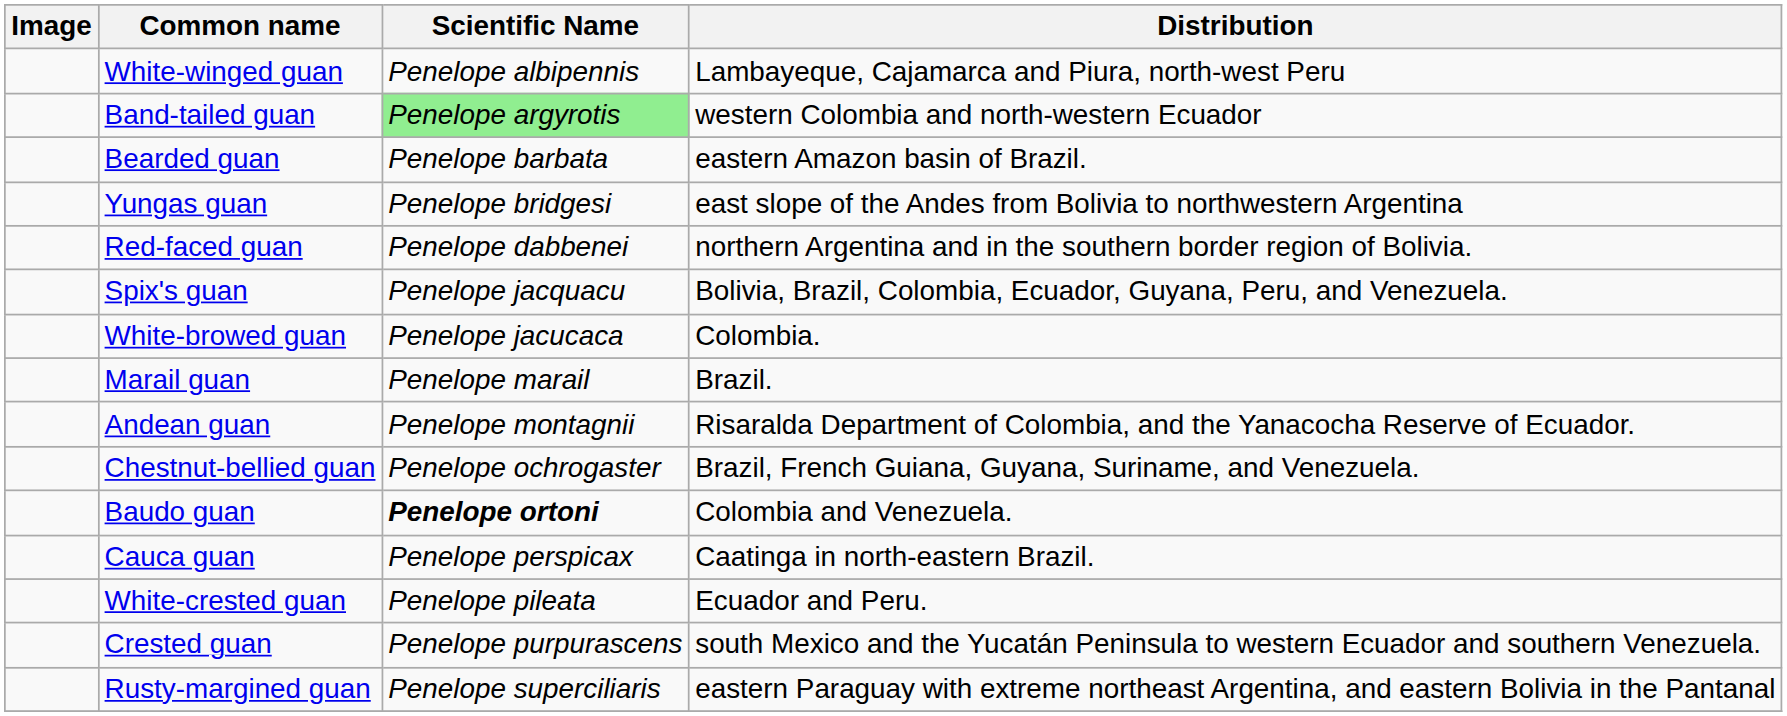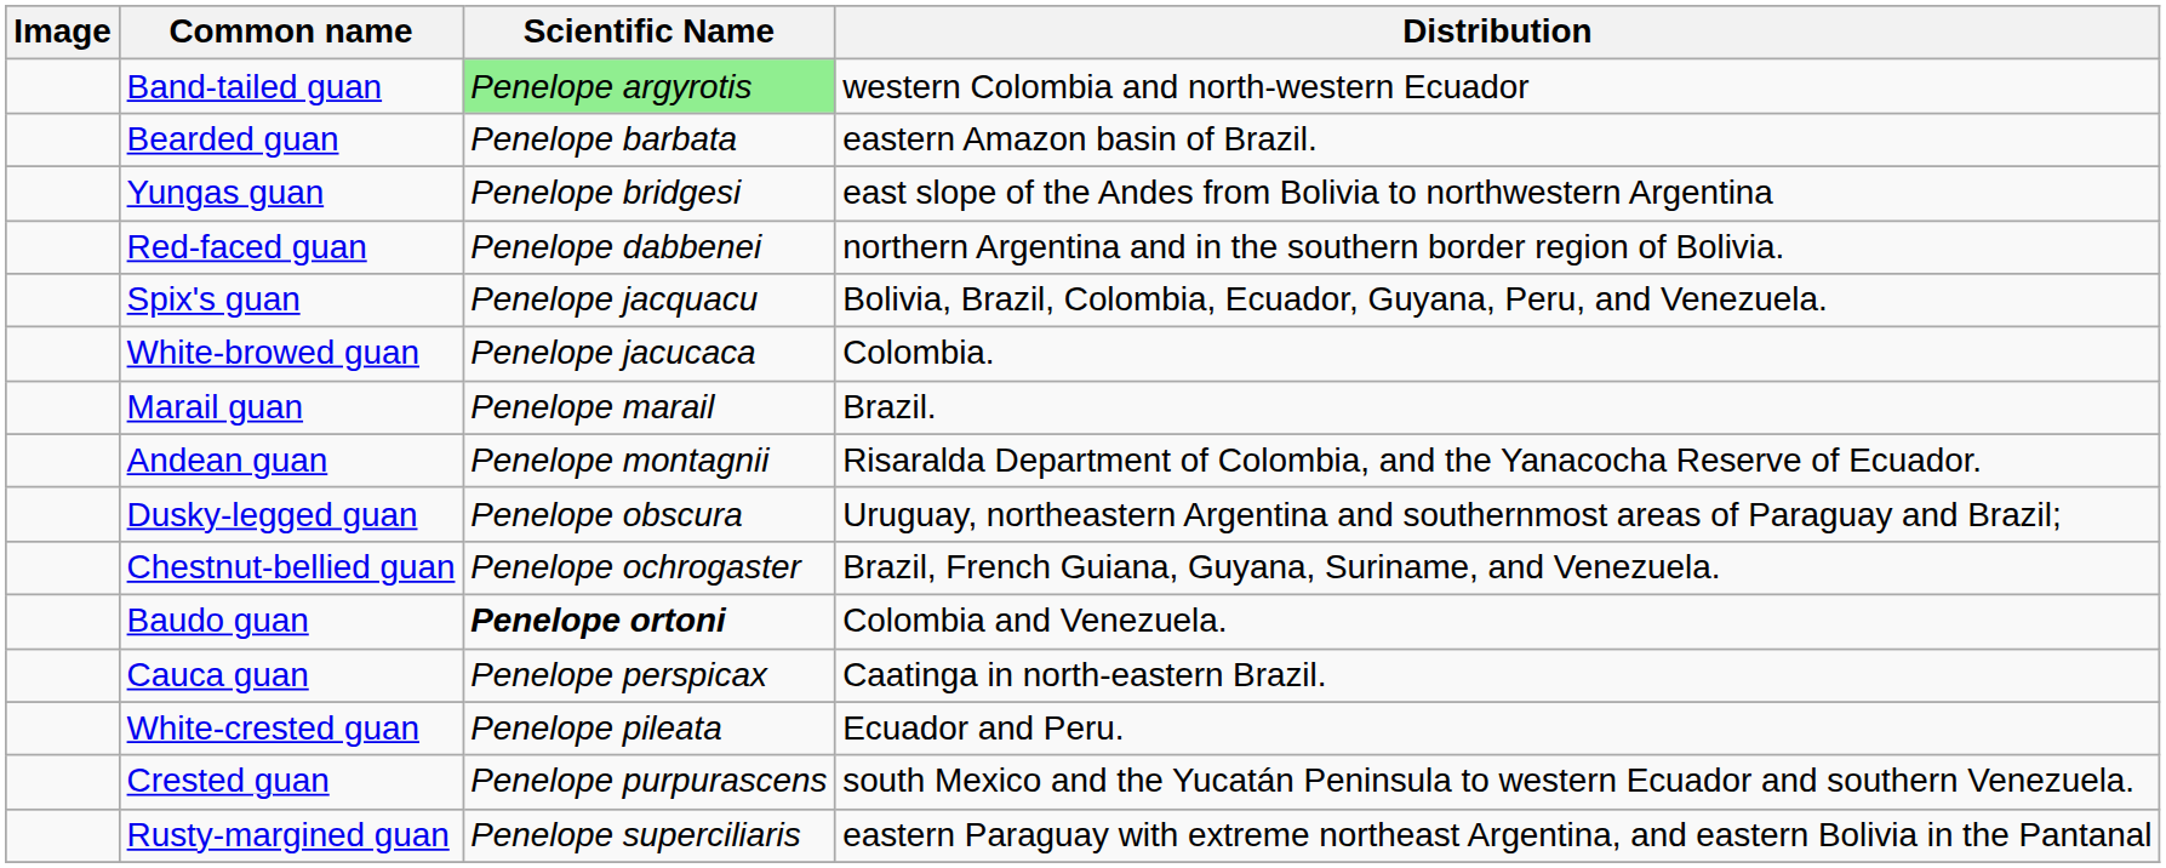- row: White-winged guan | Penelope albipennis | Lambayeque, Cajamarca and Piura, north-west Peru
+ row: Dusky-legged guan | Penelope obscura | Uruguay, northeastern Argentina and southernmost areas of Paraguay and Brazil;
